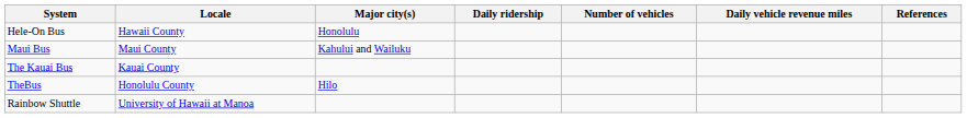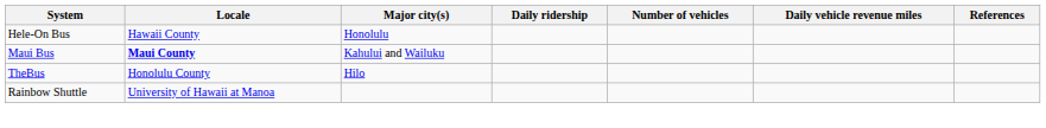Maui Bus | Locale: normal -> bold
- row: The Kauai Bus | Kauai County
